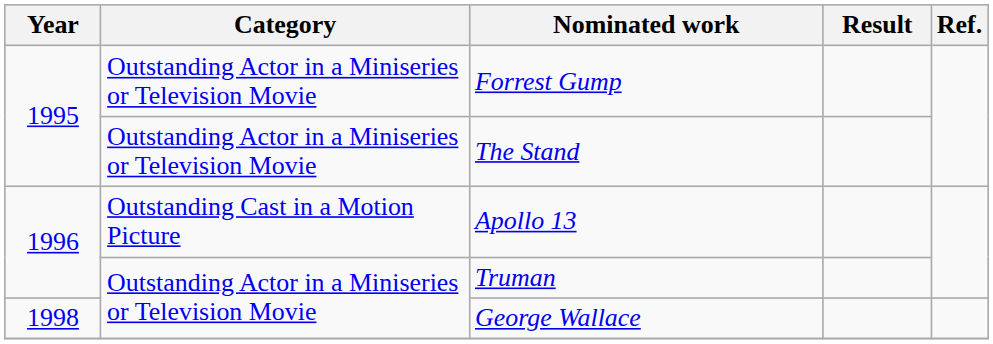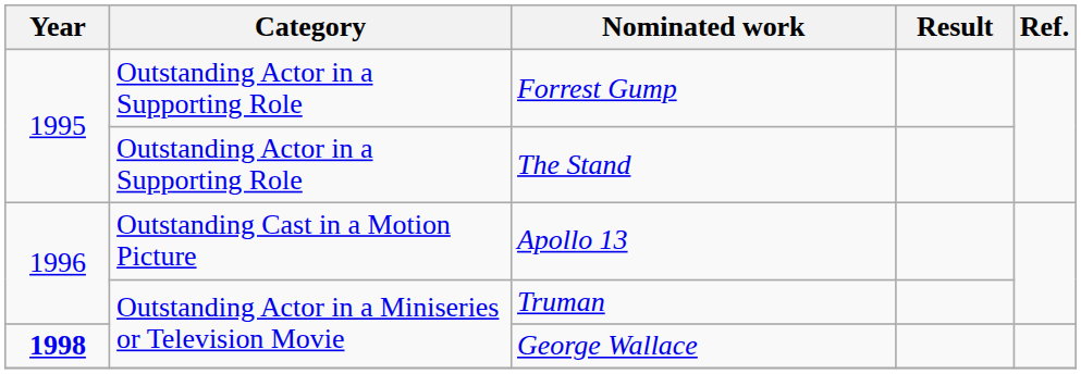Forrest Gump | Category: Outstanding Actor in a Miniseries or Television Movie -> Outstanding Actor in a Supporting Role
The Stand | Category: Outstanding Actor in a Miniseries or Television Movie -> Outstanding Actor in a Supporting Role
George Wallace | Year: normal -> bold
